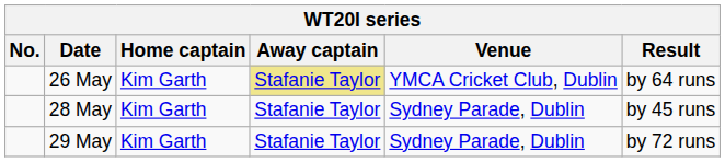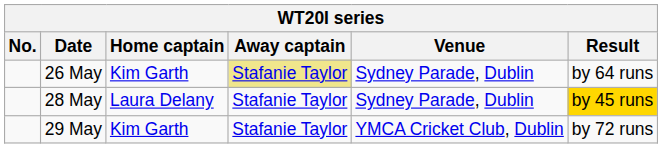26 May | Venue: YMCA Cricket Club, Dublin -> Sydney Parade, Dublin
28 May | Home captain: Kim Garth -> Laura Delany
28 May | Result: no background -> gold background
29 May | Venue: Sydney Parade, Dublin -> YMCA Cricket Club, Dublin
